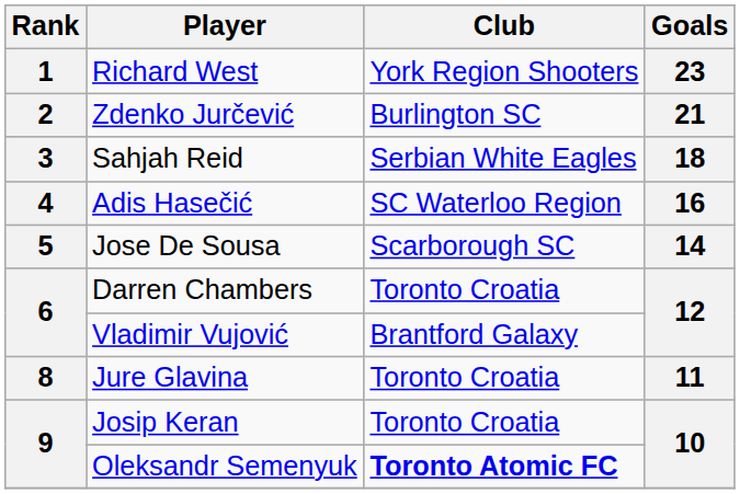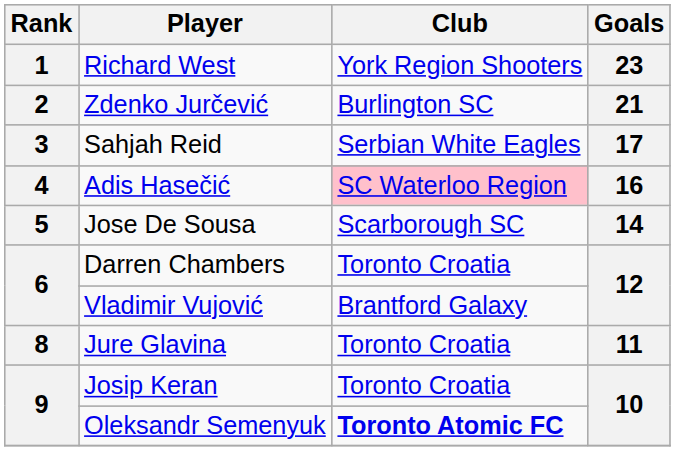Sahjah Reid | Goals: 18 -> 17
Adis Hasečić | Club: no background -> pink background
